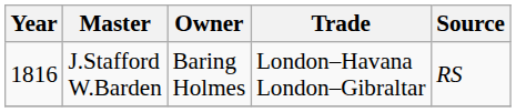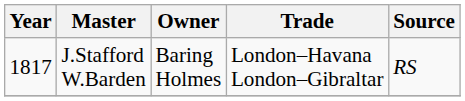J.Stafford W.Barden | Year: 1816 -> 1817
